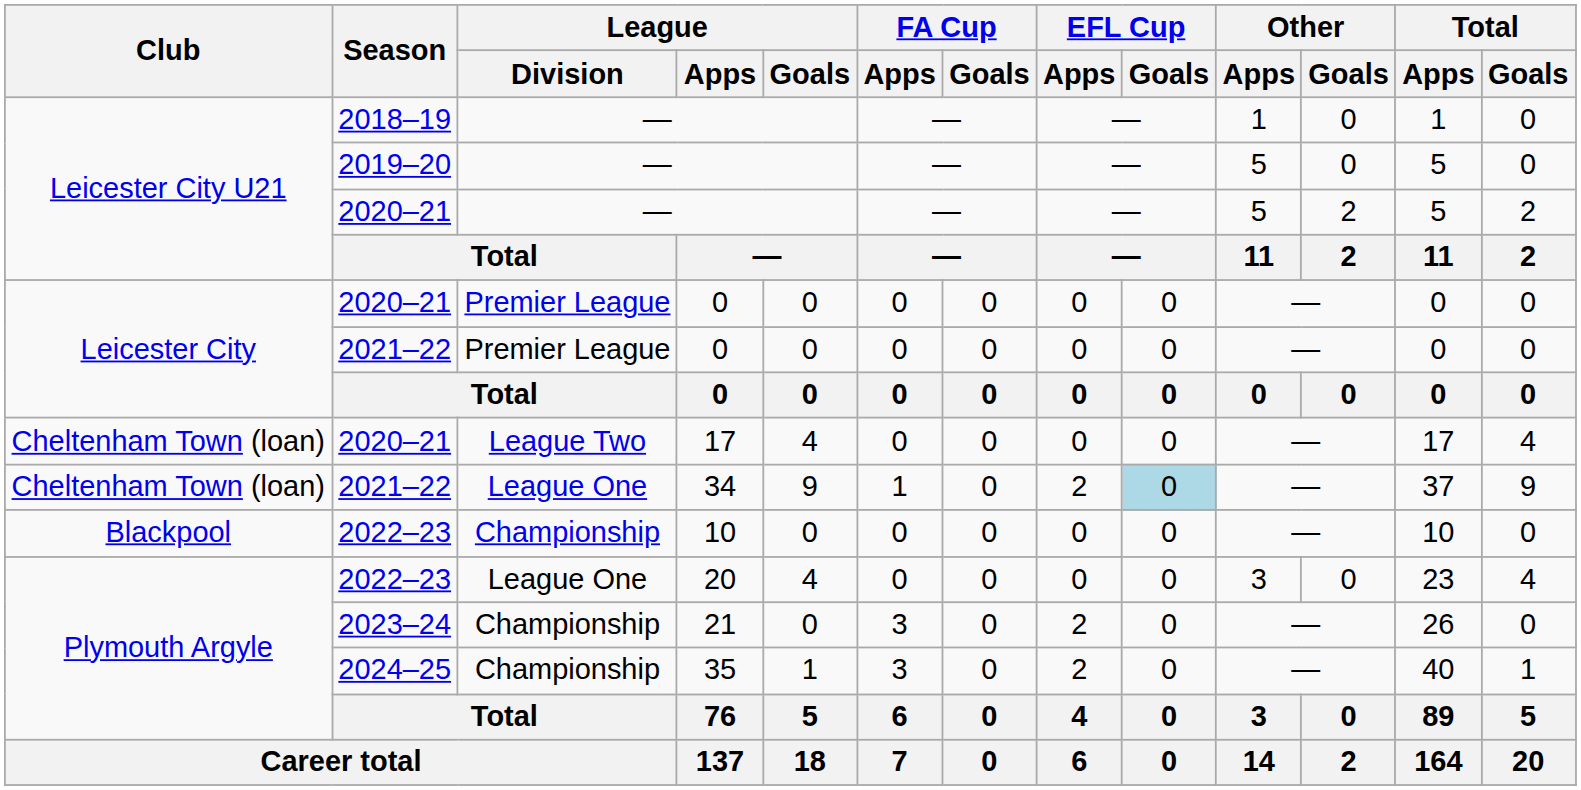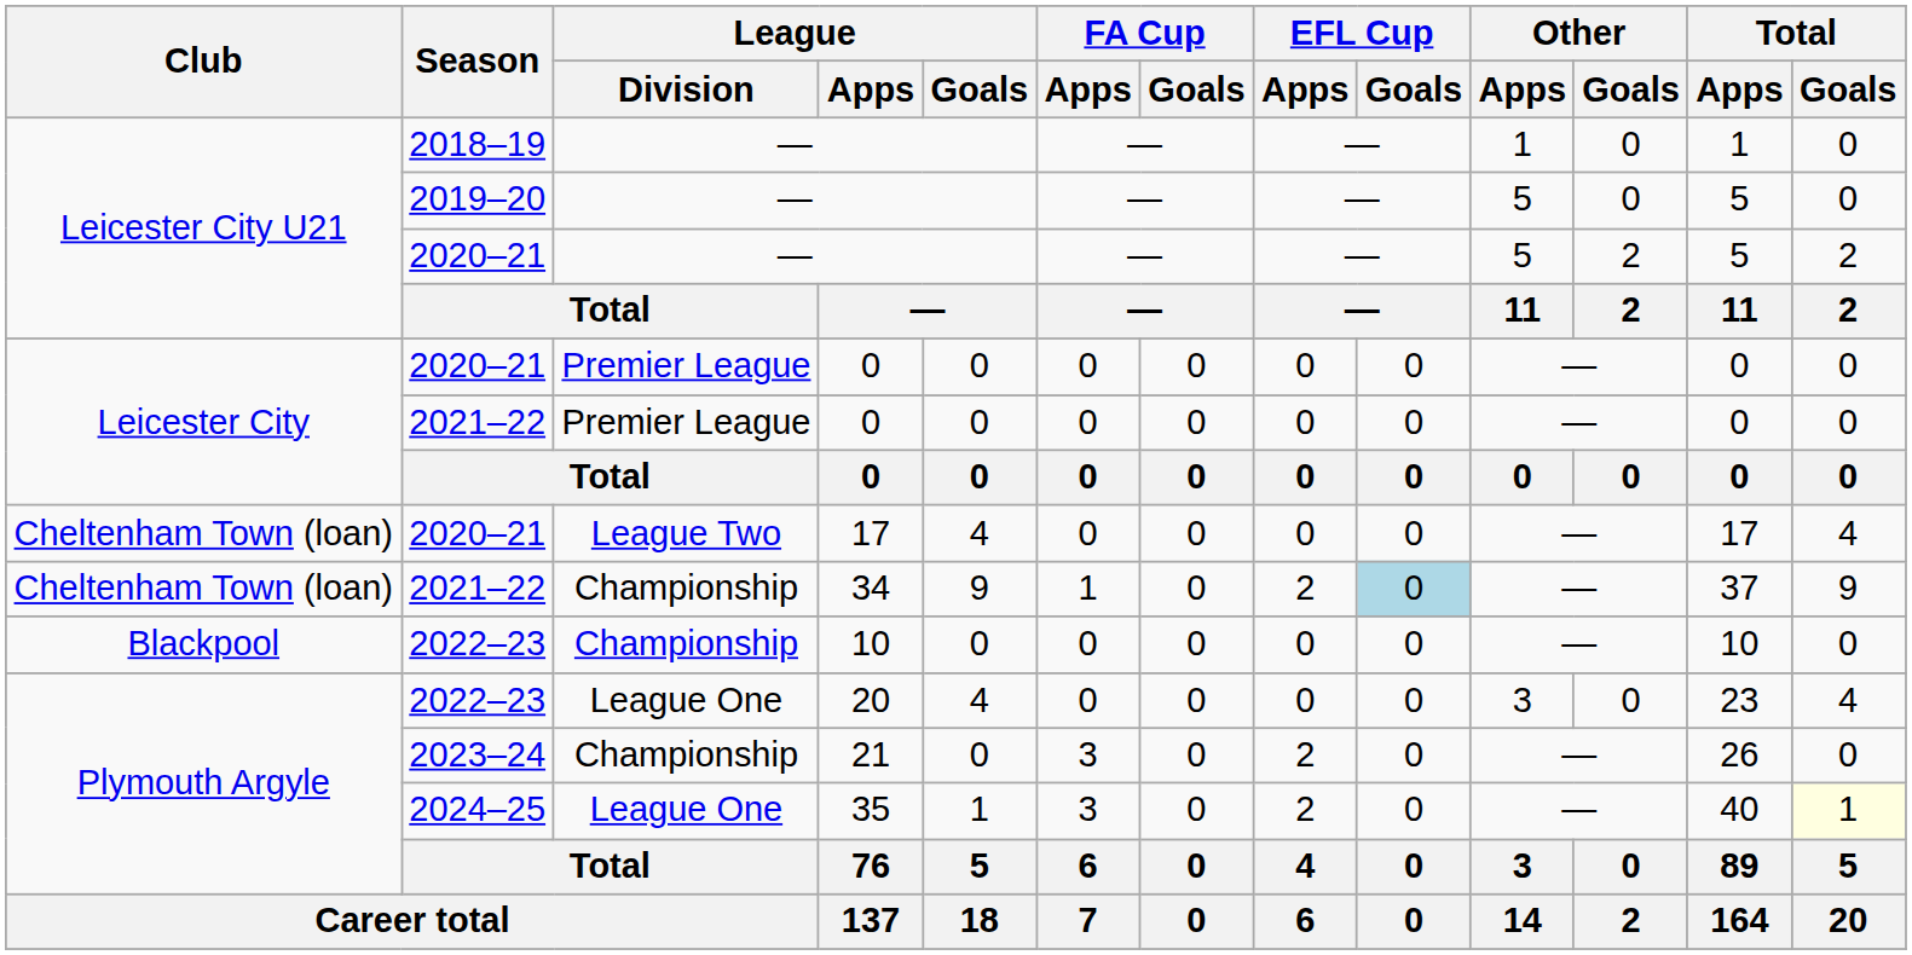34 | League / Division: League One -> Championship
35 | League / Division: Championship -> League One
35 | Total / Goals: no background -> lightyellow background
